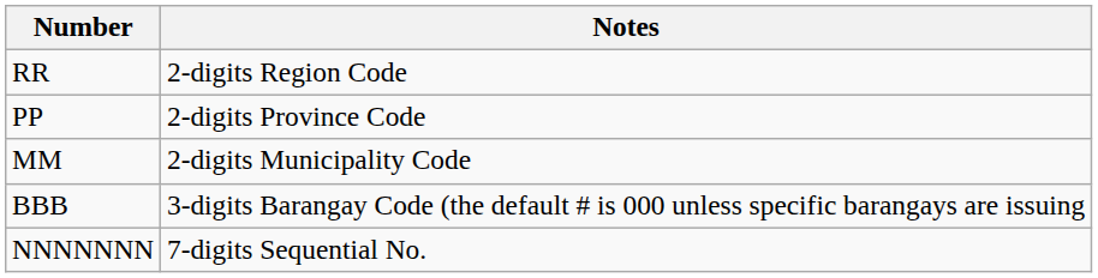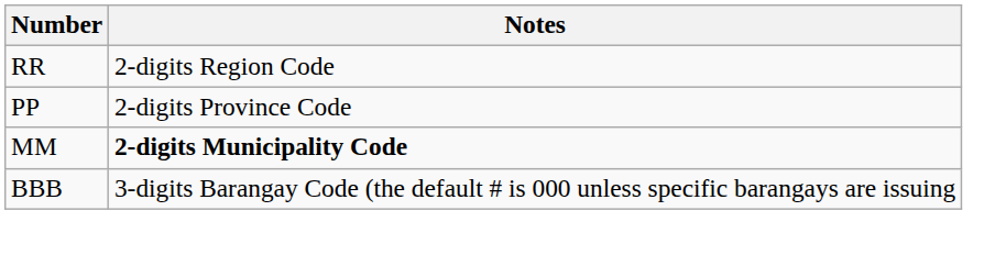MM | Notes: normal -> bold
- row: NNNNNNN | 7-digits Sequential No.
